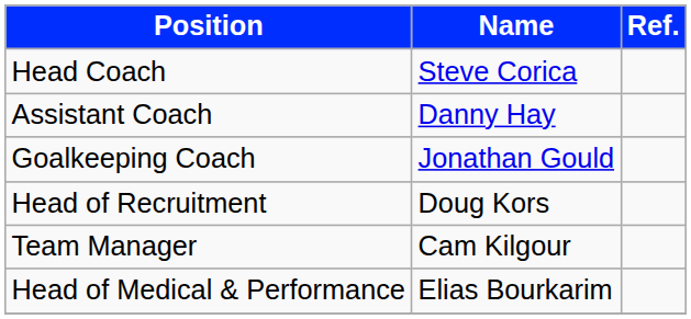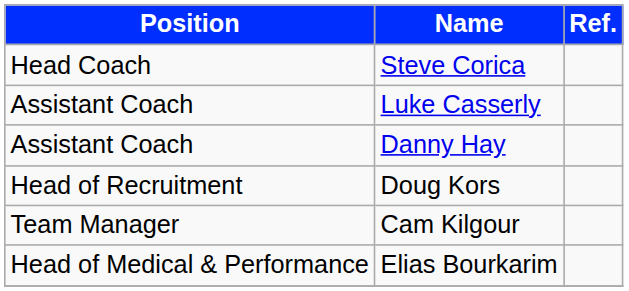+ row: Assistant Coach | Luke Casserly
- row: Goalkeeping Coach | Jonathan Gould
